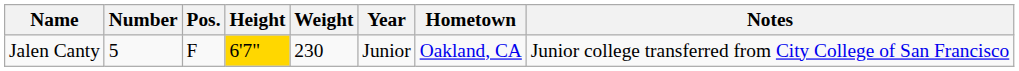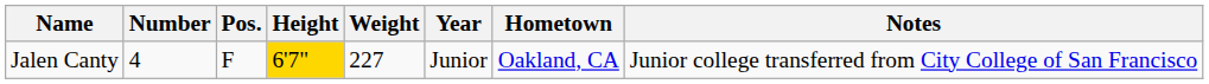Jalen Canty | Number: 5 -> 4
Jalen Canty | Weight: 230 -> 227
